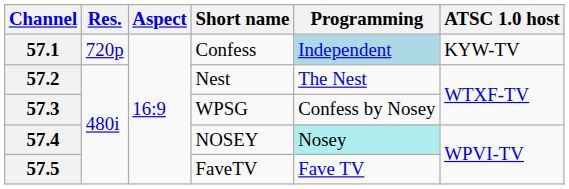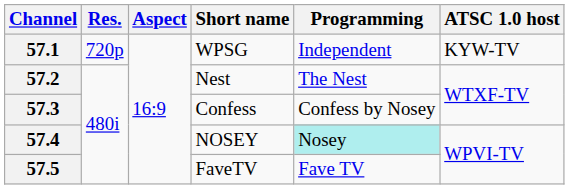57.1 | Short name: Confess -> WPSG
57.1 | Programming: lightblue background -> no background
57.3 | Short name: WPSG -> Confess
